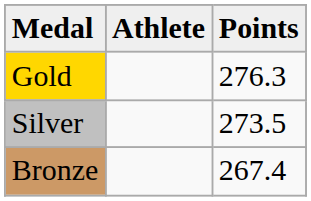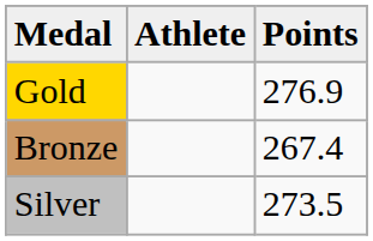Gold | Points: 276.3 -> 276.9
rows swapped: Silver <-> Bronze
